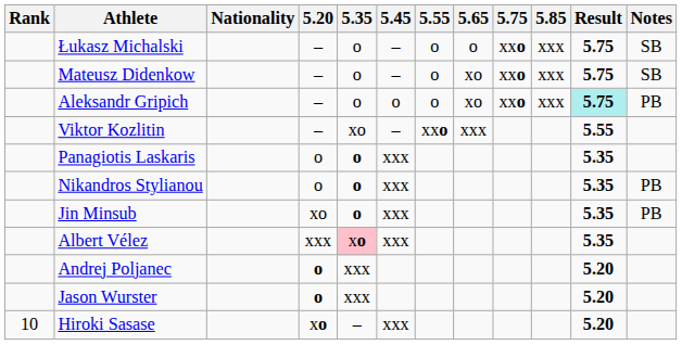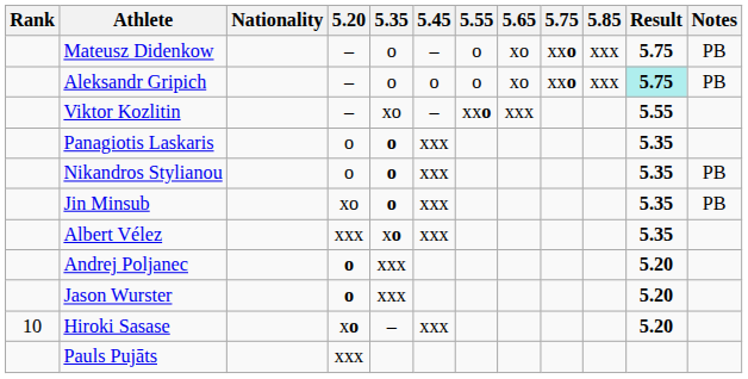- row: Łukasz Michalski | – | o | – | o | o | xxo | xxx | 5.75 | SB
Mateusz Didenkow | Notes: SB -> PB
Albert Vélez | 5.35: pink background -> no background
+ row: Pauls Pujāts | xxx
